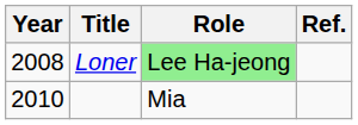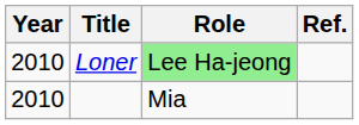Loner | Year: 2008 -> 2010
